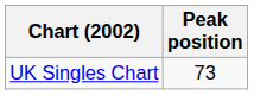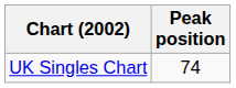UK Singles Chart | Peak position: 73 -> 74
